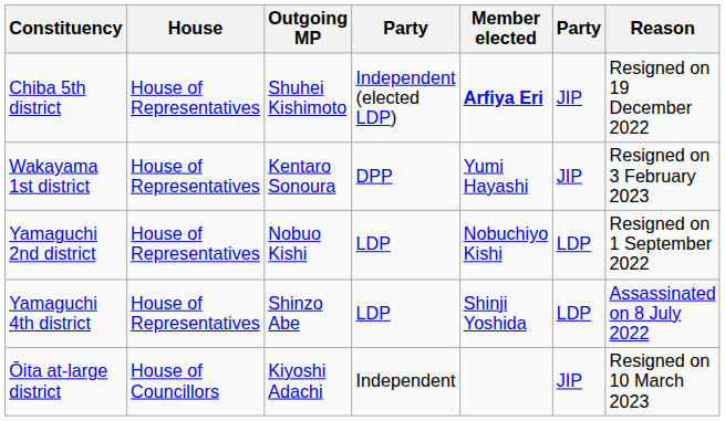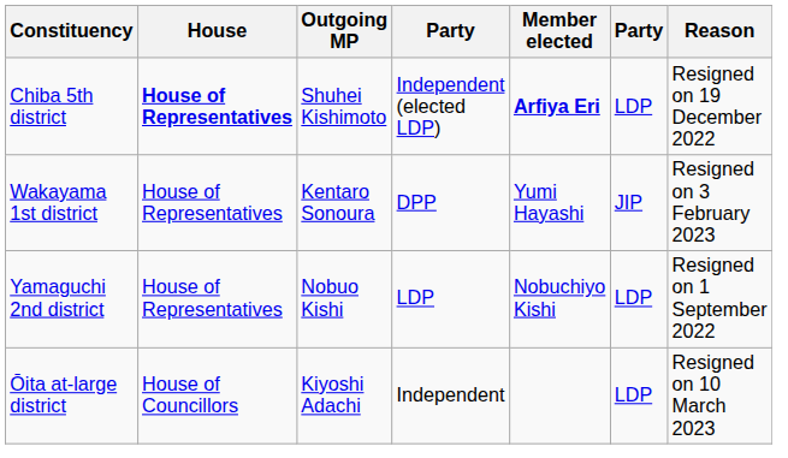Chiba 5th district | House: normal -> bold
Chiba 5th district | column 6: JIP -> LDP
- row: Yamaguchi 4th district | House of Representatives | Shinzo Abe | LDP | Shinji Yoshida | LDP | Assassinated on 8 July 2022
Ōita at-large district | column 6: JIP -> LDP
